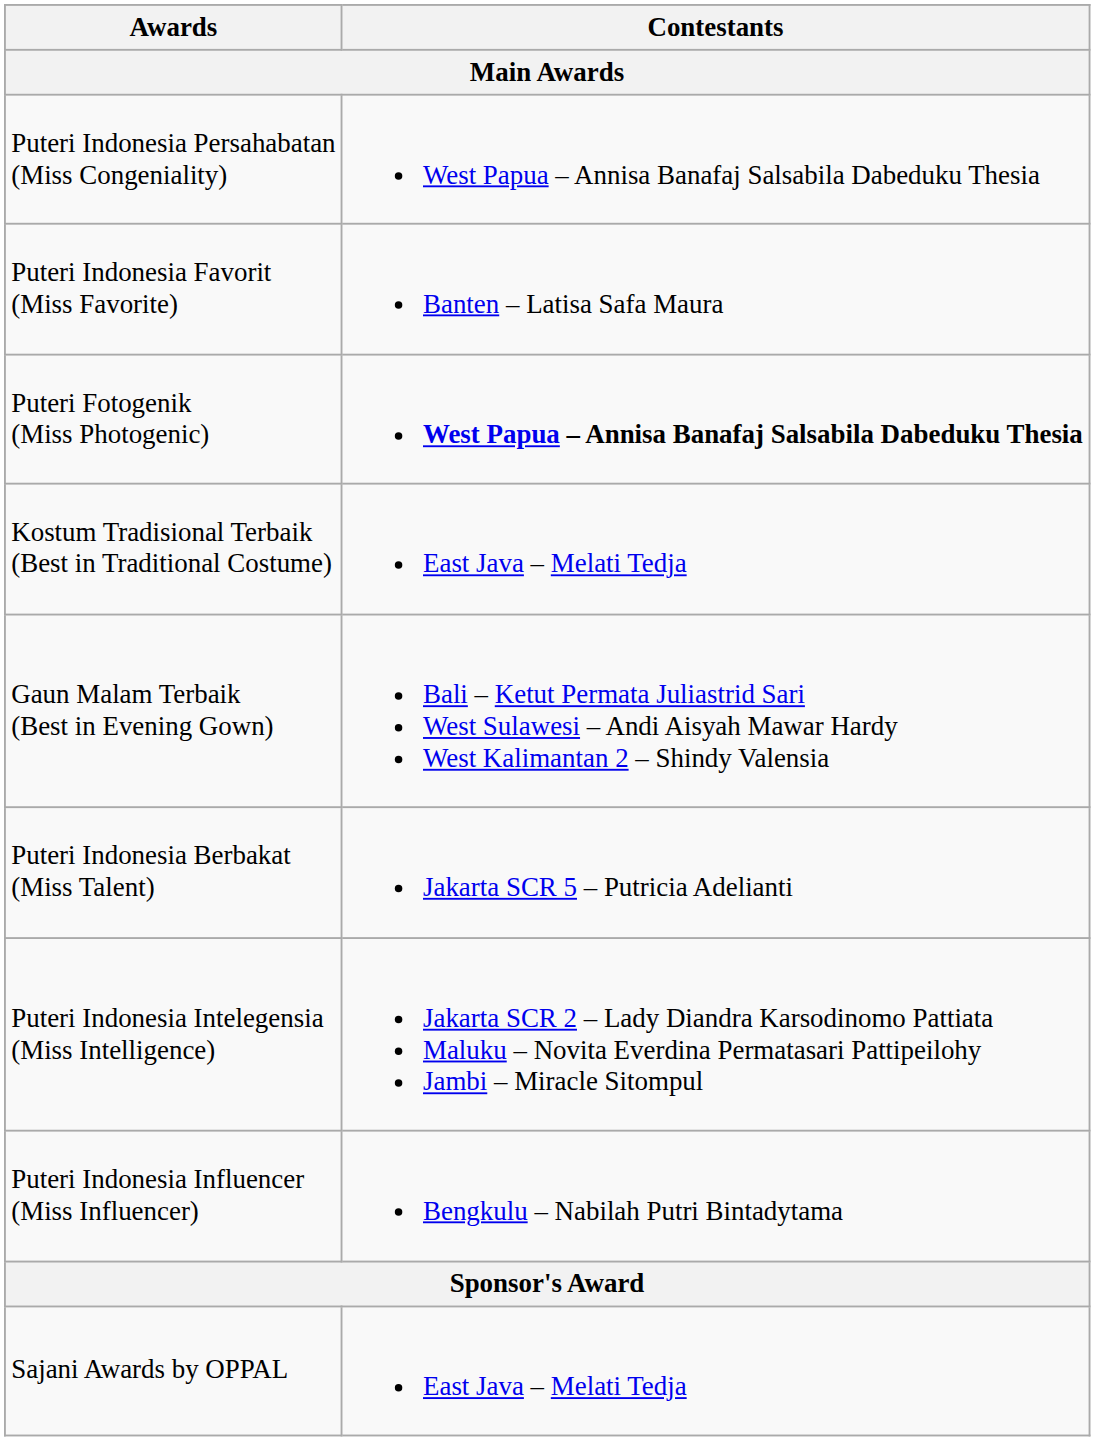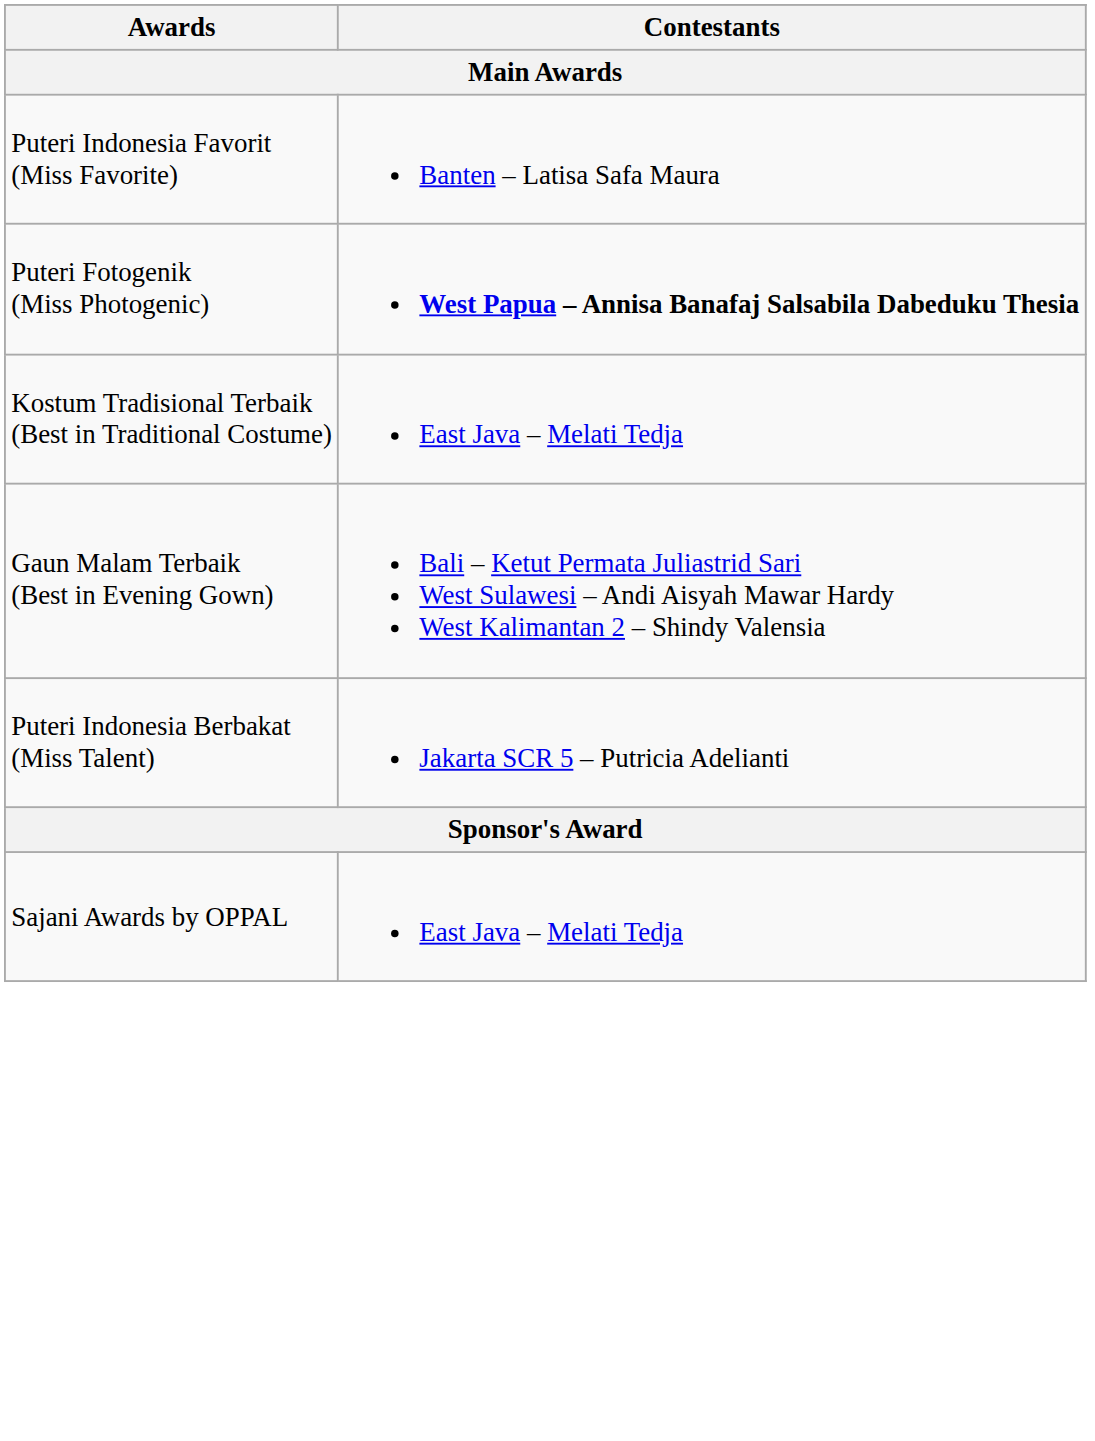- row: Puteri Indonesia Persahabatan (Miss Congeniality) | West Papua – Annisa Banafaj Salsabila Dabeduku Thesia
- row: Puteri Indonesia Intelegensia (Miss Intelligence) | Jakarta SCR 2 – Lady Diandra Karsodinomo Pattiata Maluku – Novita Everdina Permatasari Pattipeilohy Jambi – Miracle Sitompul
- row: Puteri Indonesia Influencer (Miss Influencer) | Bengkulu – Nabilah Putri Bintadytama
